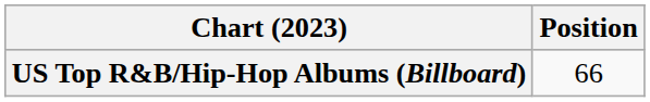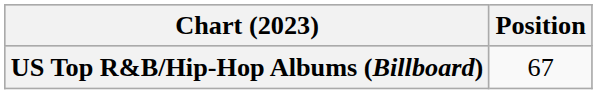US Top R&B/Hip-Hop Albums (Billboard) | Position: 66 -> 67
